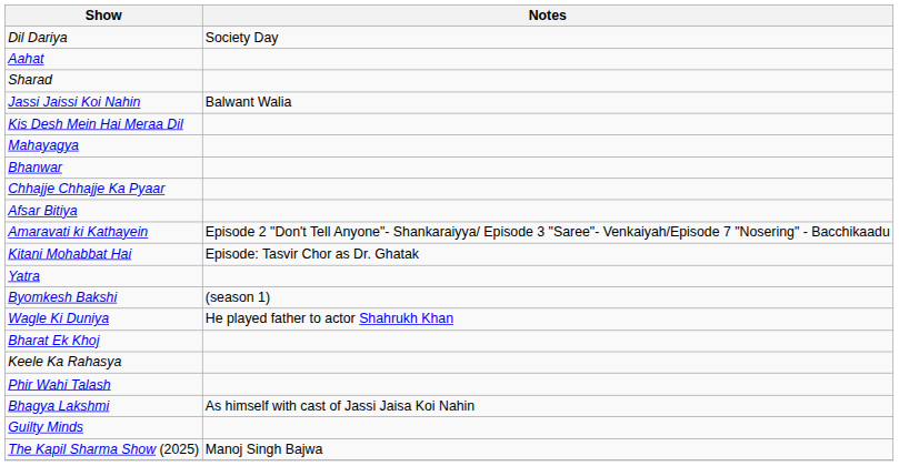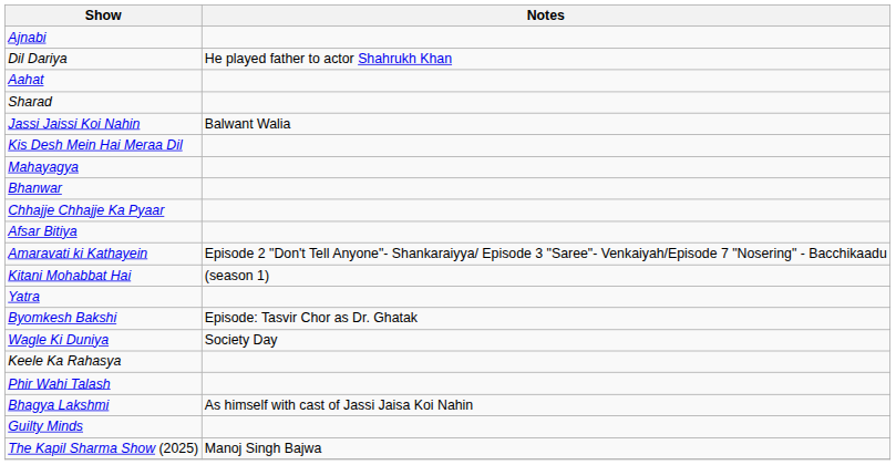+ row: Ajnabi
Dil Dariya | Notes: Society Day -> He played father to actor Shahrukh Khan
Kitani Mohabbat Hai | Notes: Episode: Tasvir Chor as Dr. Ghatak -> (season 1)
Byomkesh Bakshi | Notes: (season 1) -> Episode: Tasvir Chor as Dr. Ghatak
Wagle Ki Duniya | Notes: He played father to actor Shahrukh Khan -> Society Day
- row: Bharat Ek Khoj
